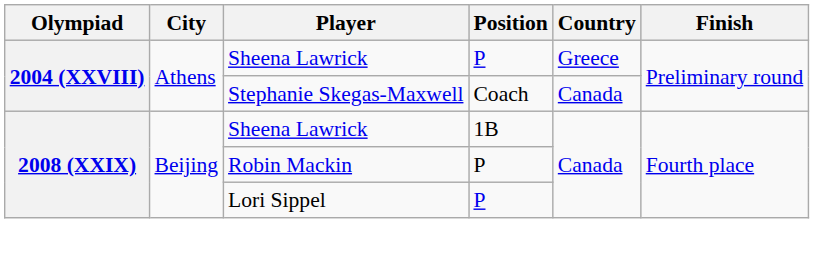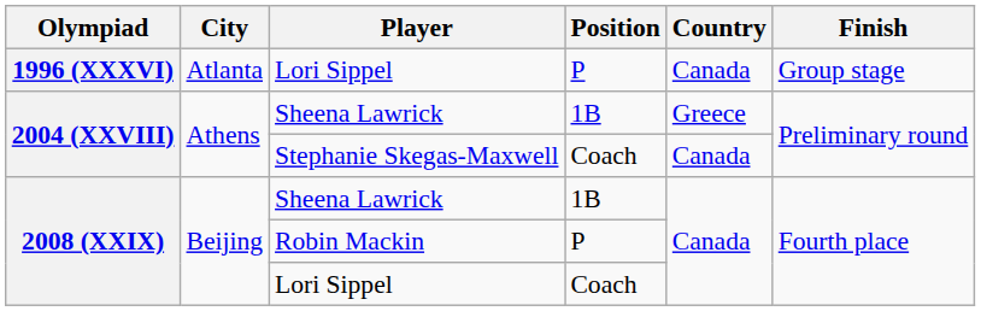+ row: 1996 (XXXVI) | Atlanta | Lori Sippel | P | Canada | Group stage
2004 (XXVIII) / Sheena Lawrick | Position: P -> 1B
2008 (XXIX) / Lori Sippel | Position: P -> Coach
